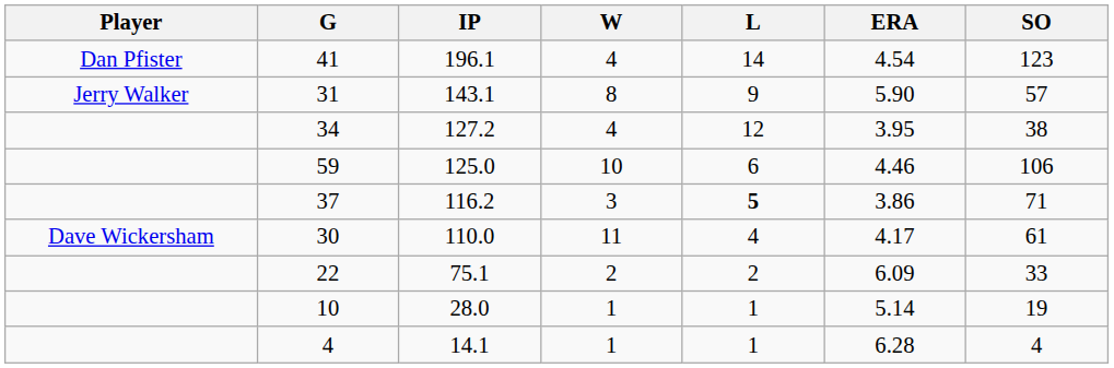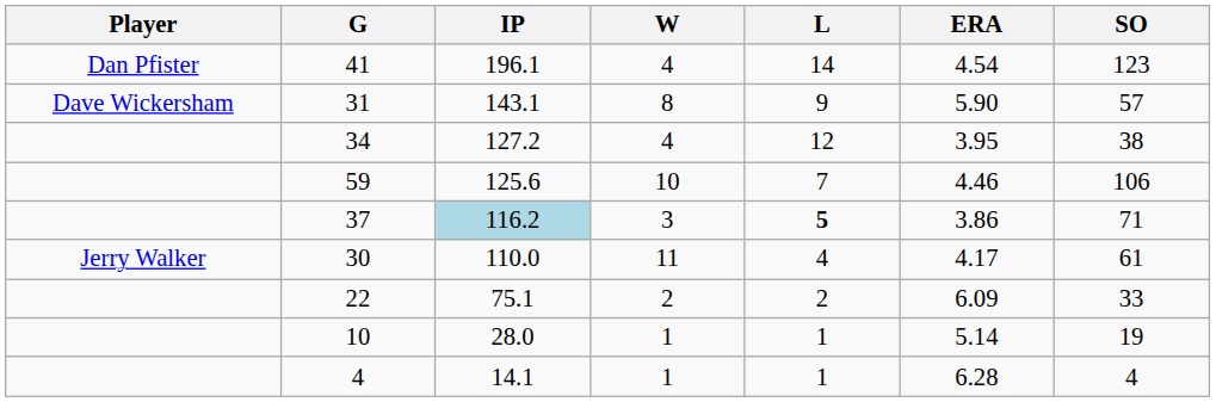31 | Player: Jerry Walker -> Dave Wickersham
59 | IP: 125.0 -> 125.6
59 | L: 6 -> 7
37 | IP: no background -> lightblue background
30 | Player: Dave Wickersham -> Jerry Walker
